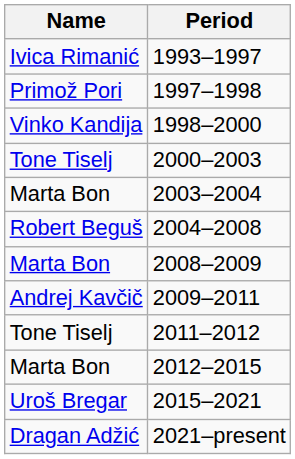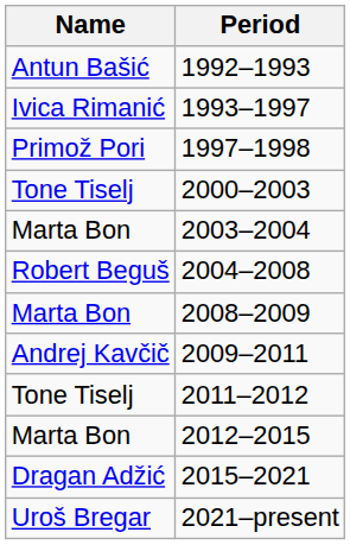+ row: Antun Bašić | 1992–1993
- row: Vinko Kandija | 1998–2000
2015–2021 | Name: Uroš Bregar -> Dragan Adžić
2021–present | Name: Dragan Adžić -> Uroš Bregar
